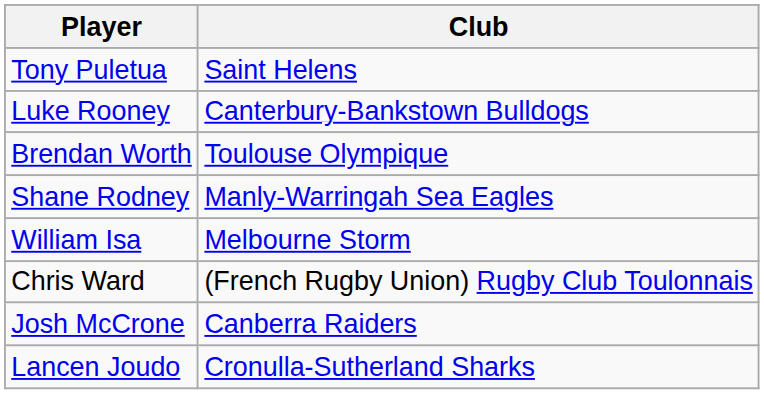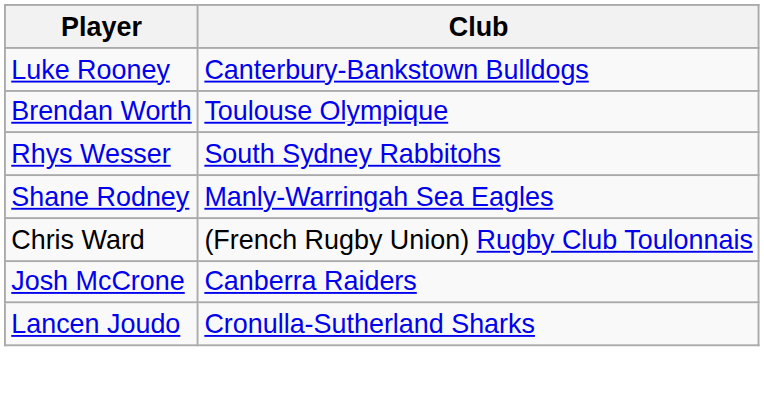- row: Tony Puletua | Saint Helens
+ row: Rhys Wesser | South Sydney Rabbitohs
- row: William Isa | Melbourne Storm
